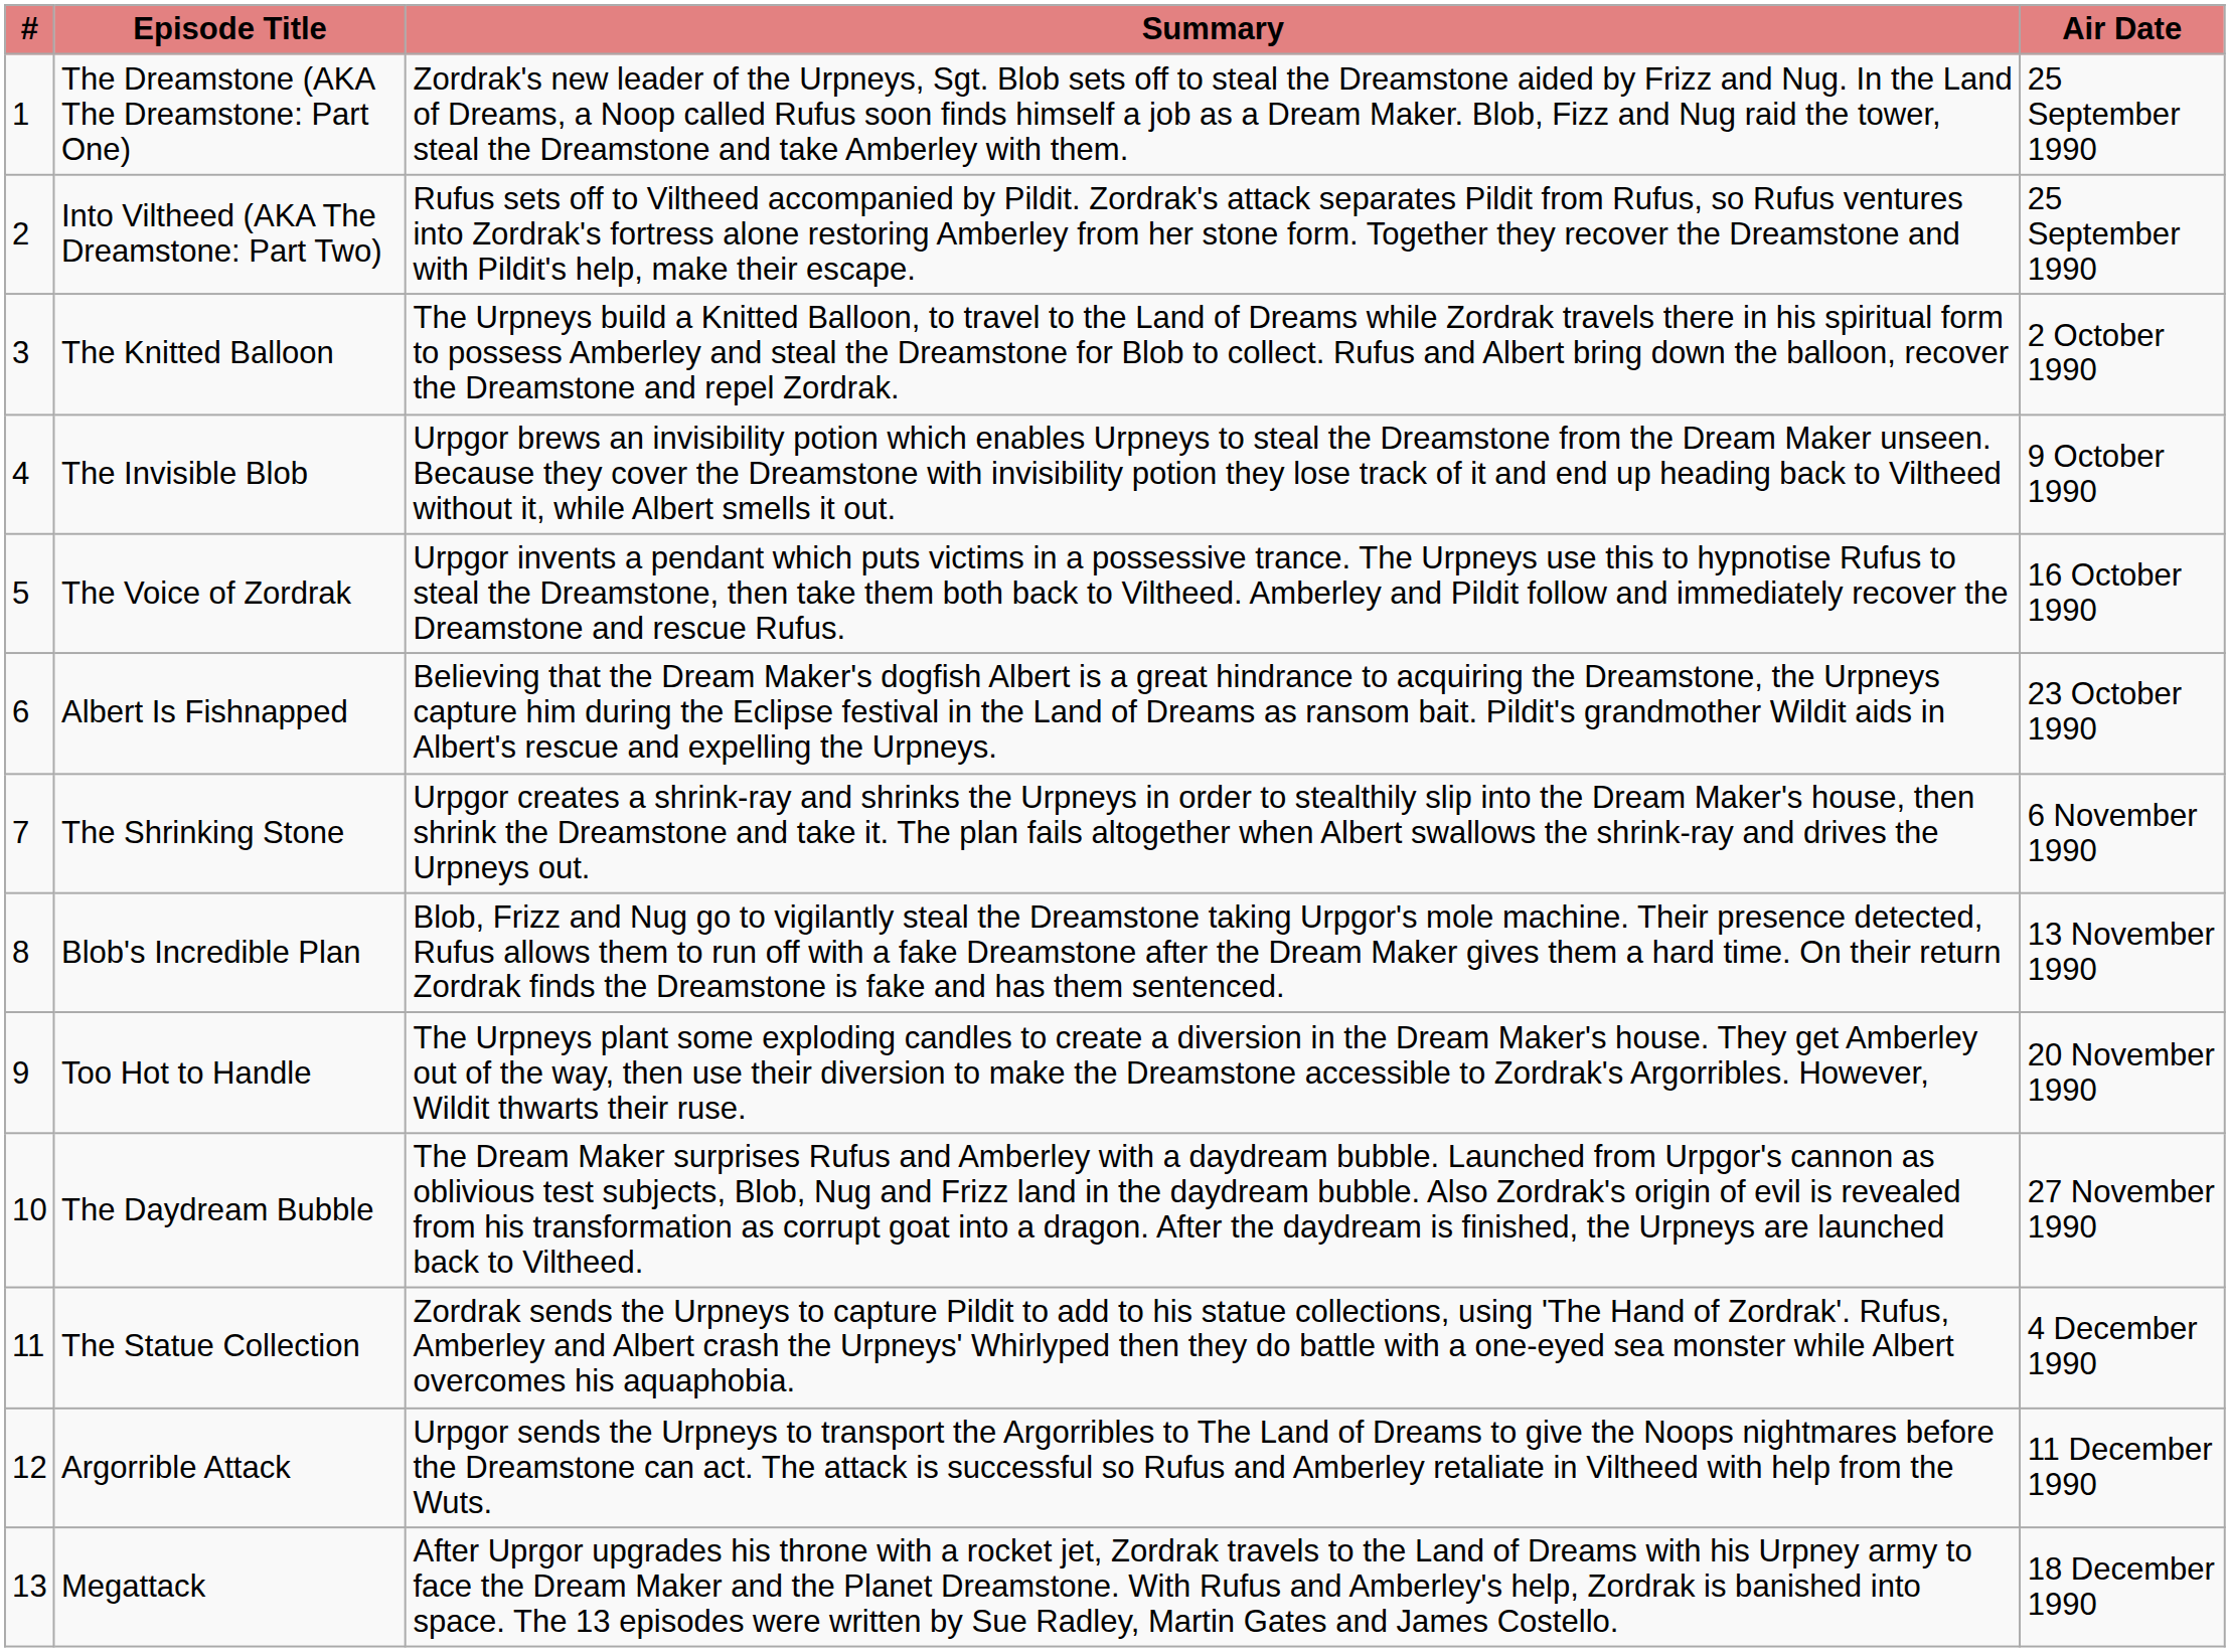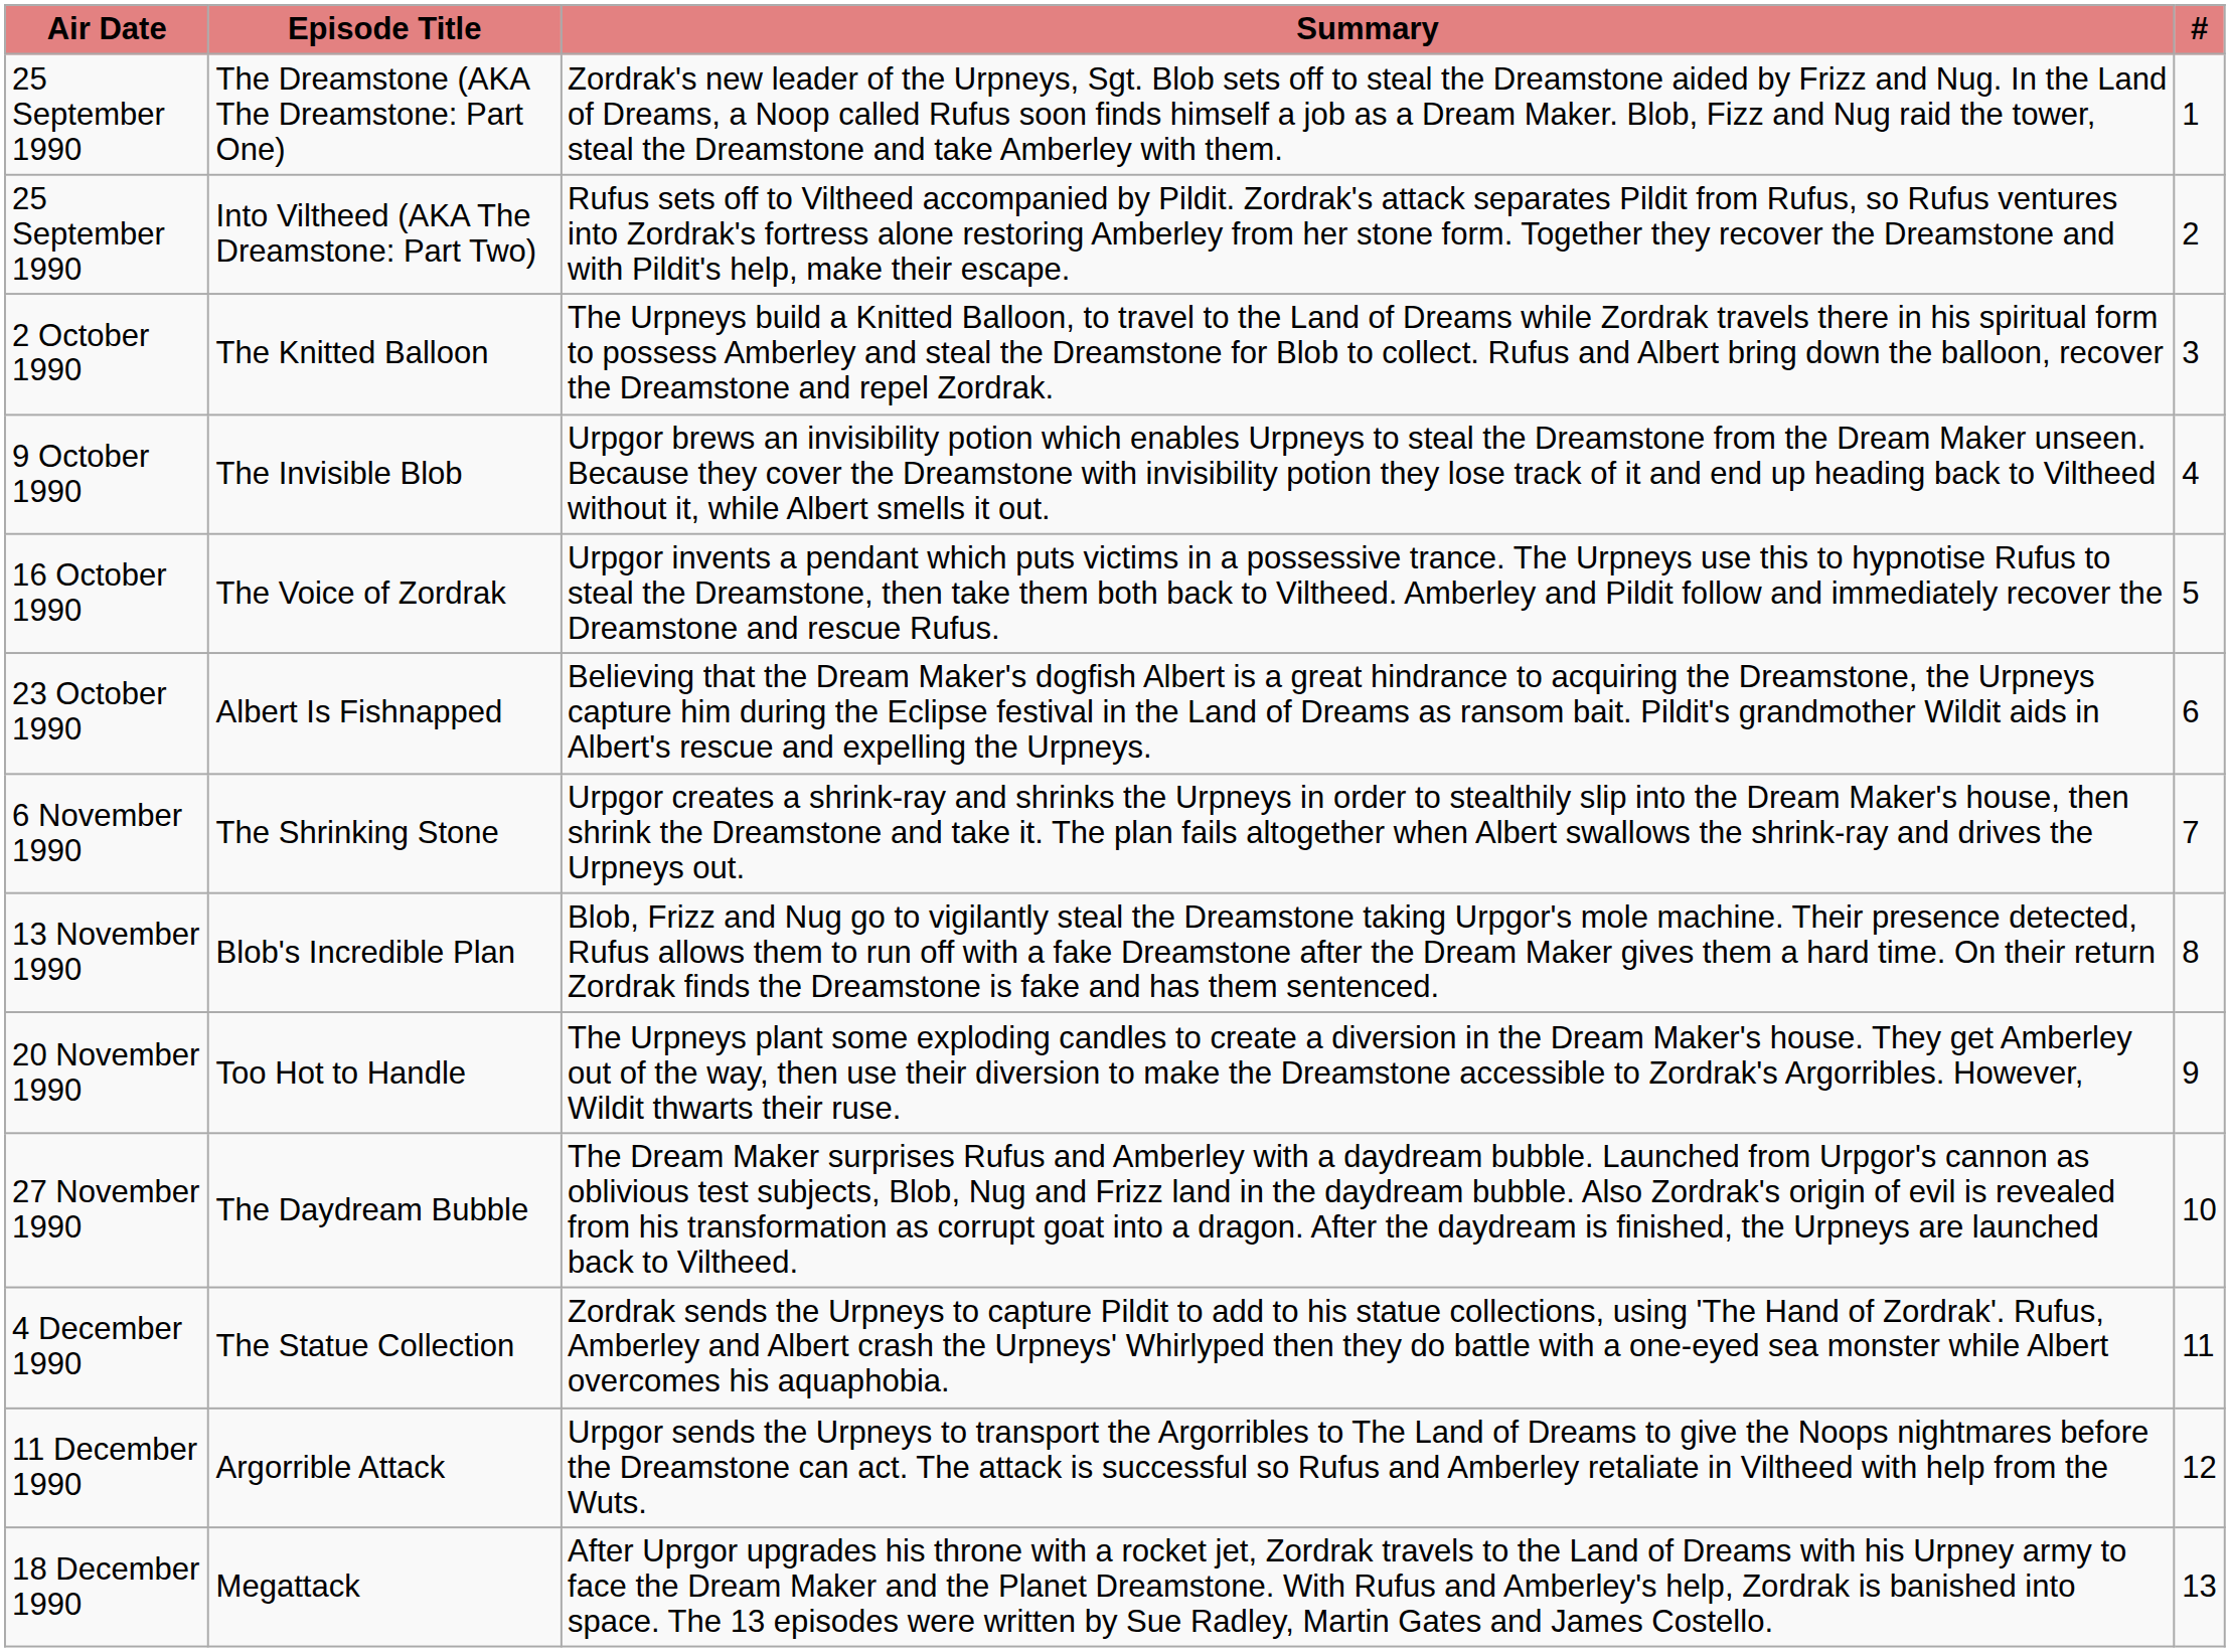columns swapped: # <-> Air Date
